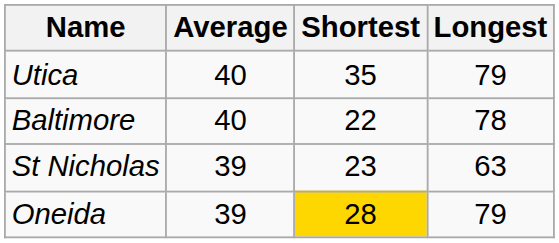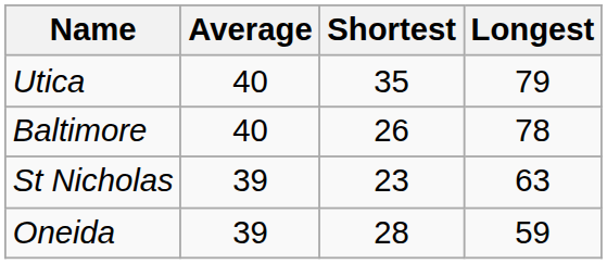Baltimore | Shortest: 22 -> 26
Oneida | Shortest: gold background -> no background
Oneida | Longest: 79 -> 59
